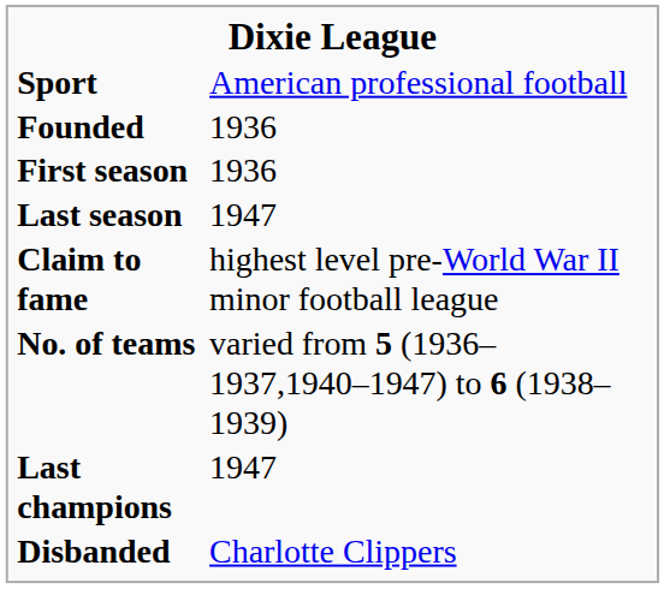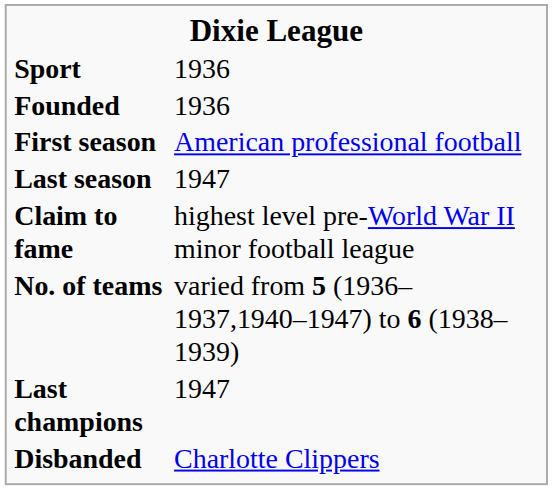Sport | column 2: American professional football -> 1936
First season | column 2: 1936 -> American professional football
